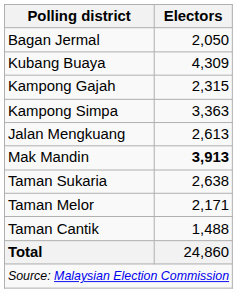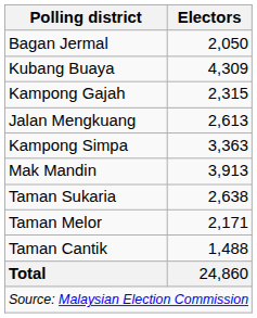rows swapped: Jalan Mengkuang <-> Kampong Simpa
Mak Mandin | Electors: bold -> normal
